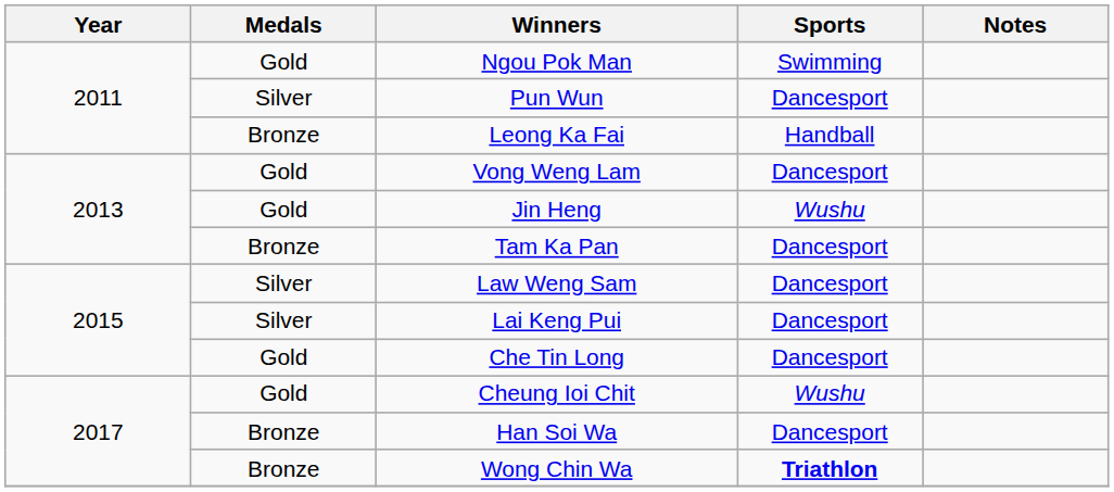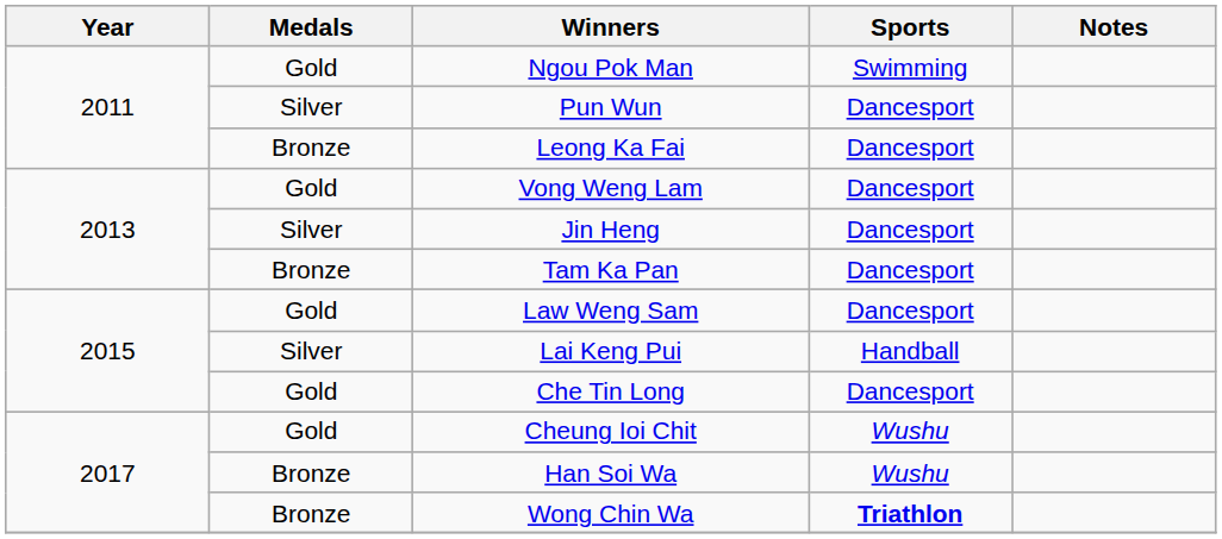Leong Ka Fai | Sports: Handball -> Dancesport
Jin Heng | Medals: Gold -> Silver
Jin Heng | Sports: Wushu -> Dancesport
Law Weng Sam | Medals: Silver -> Gold
Lai Keng Pui | Sports: Dancesport -> Handball
Han Soi Wa | Sports: Dancesport -> Wushu
